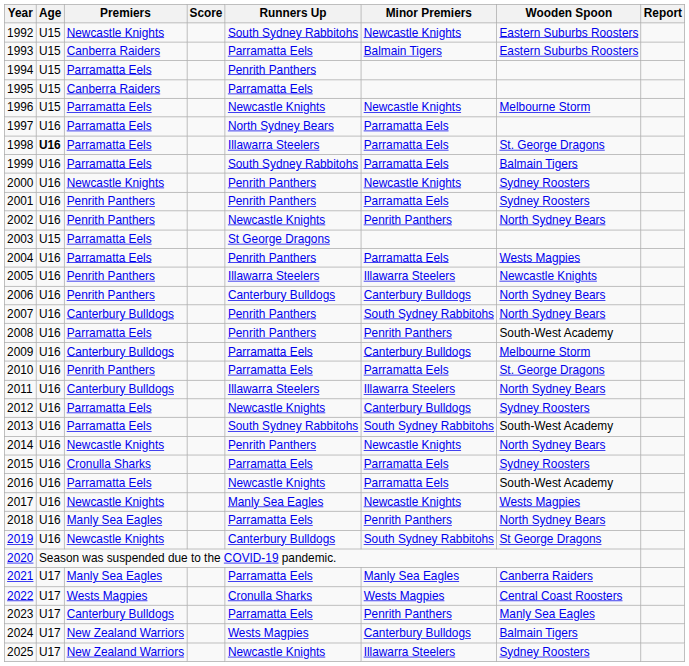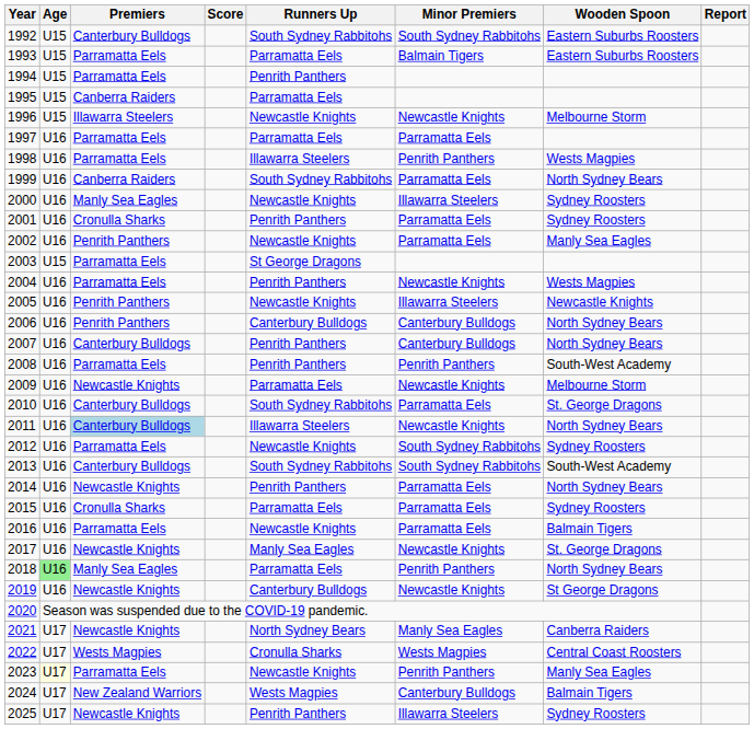1992 | Premiers: Newcastle Knights -> Canterbury Bulldogs
1992 | Minor Premiers: Newcastle Knights -> South Sydney Rabbitohs
1993 | Premiers: Canberra Raiders -> Parramatta Eels
1996 | Premiers: Parramatta Eels -> Illawarra Steelers
1997 | Runners Up: North Sydney Bears -> Parramatta Eels
1998 | Age: bold -> normal
1998 | Minor Premiers: Parramatta Eels -> Penrith Panthers
1998 | Wooden Spoon: St. George Dragons -> Wests Magpies
1999 | Premiers: Parramatta Eels -> Canberra Raiders
1999 | Wooden Spoon: Balmain Tigers -> North Sydney Bears
2000 | Premiers: Newcastle Knights -> Manly Sea Eagles
2000 | Runners Up: Penrith Panthers -> Newcastle Knights
2000 | Minor Premiers: Newcastle Knights -> Illawarra Steelers
2001 | Premiers: Penrith Panthers -> Cronulla Sharks
2002 | Minor Premiers: Penrith Panthers -> Parramatta Eels
2002 | Wooden Spoon: North Sydney Bears -> Manly Sea Eagles
2004 | Minor Premiers: Parramatta Eels -> Newcastle Knights
2005 | Runners Up: Illawarra Steelers -> Newcastle Knights
2007 | Minor Premiers: South Sydney Rabbitohs -> Canterbury Bulldogs
2009 | Premiers: Canterbury Bulldogs -> Newcastle Knights
2009 | Minor Premiers: Canterbury Bulldogs -> Newcastle Knights
2010 | Premiers: Penrith Panthers -> Canterbury Bulldogs
2010 | Runners Up: Parramatta Eels -> South Sydney Rabbitohs
2011 | Premiers: no background -> lightblue background
2011 | Minor Premiers: Illawarra Steelers -> Newcastle Knights
2012 | Minor Premiers: Canterbury Bulldogs -> South Sydney Rabbitohs
2013 | Premiers: Parramatta Eels -> Canterbury Bulldogs
2014 | Minor Premiers: Newcastle Knights -> Parramatta Eels
2016 | Wooden Spoon: South-West Academy -> Balmain Tigers
2017 | Wooden Spoon: Wests Magpies -> St. George Dragons
2018 | Age: no background -> lightgreen background
2019 | Minor Premiers: South Sydney Rabbitohs -> Newcastle Knights
2021 | Premiers: Manly Sea Eagles -> Newcastle Knights
2021 | Runners Up: Parramatta Eels -> North Sydney Bears
2023 | Age: no background -> lightyellow background
2023 | Premiers: Canterbury Bulldogs -> Parramatta Eels
2023 | Runners Up: Parramatta Eels -> Newcastle Knights
2025 | Premiers: New Zealand Warriors -> Newcastle Knights
2025 | Runners Up: Newcastle Knights -> Penrith Panthers
